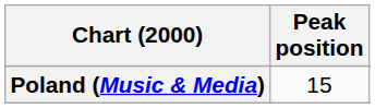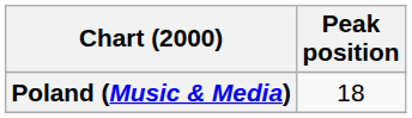Poland (Music & Media) | Peak position: 15 -> 18
